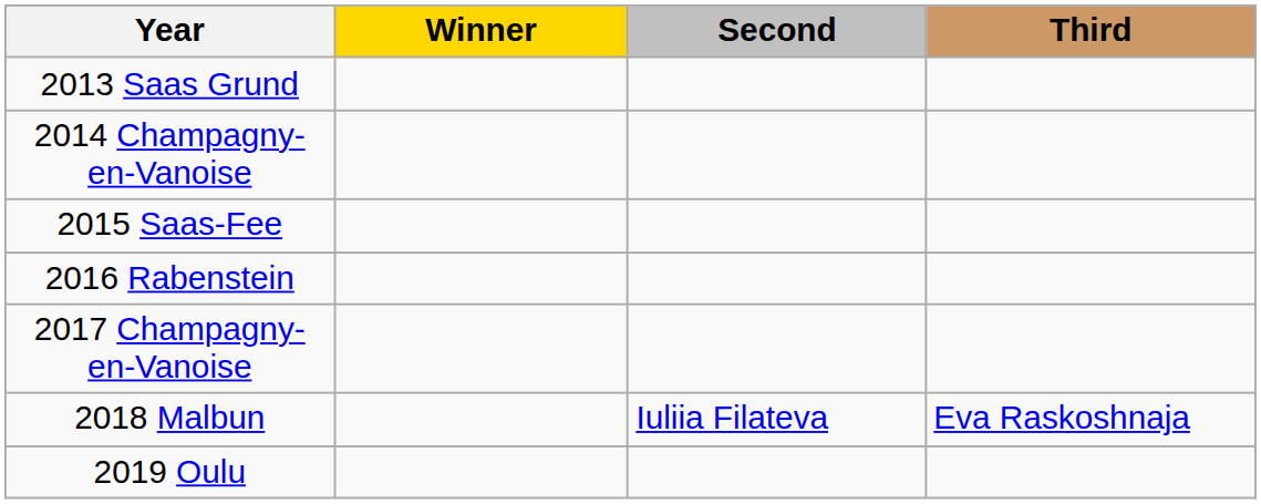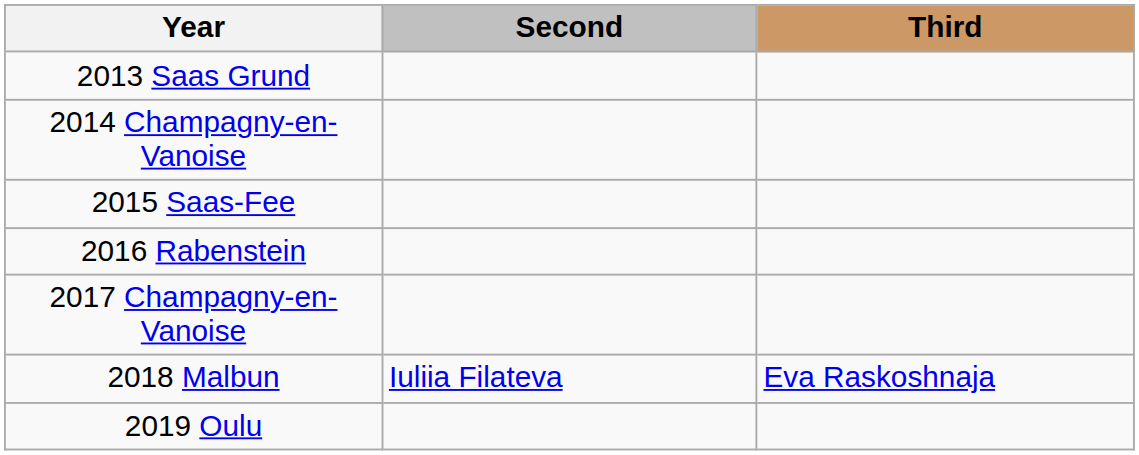- column: Winner
